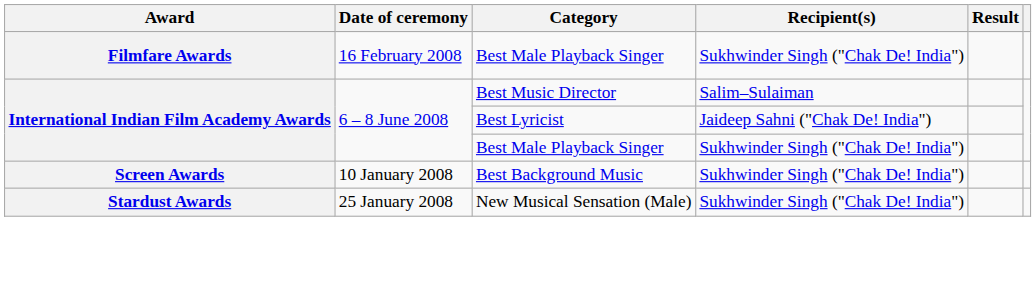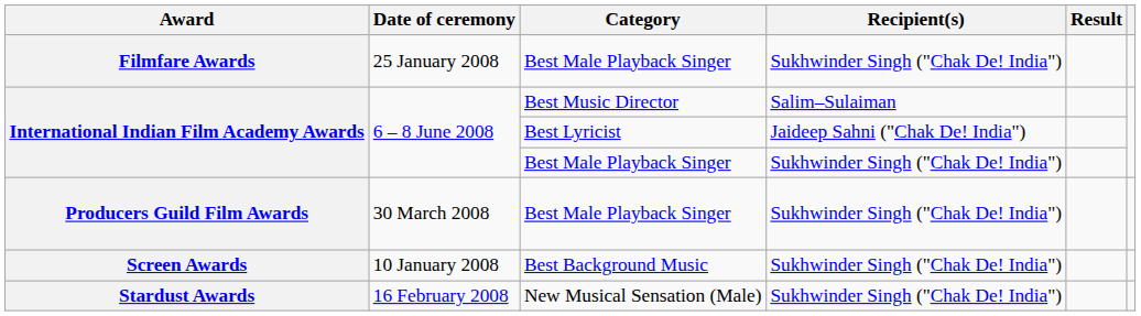Filmfare Awards | Date of ceremony: 16 February 2008 -> 25 January 2008
+ row: Producers Guild Film Awards | 30 March 2008 | Best Male Playback Singer | Sukhwinder Singh ("Chak De! India")
Stardust Awards | Date of ceremony: 25 January 2008 -> 16 February 2008
